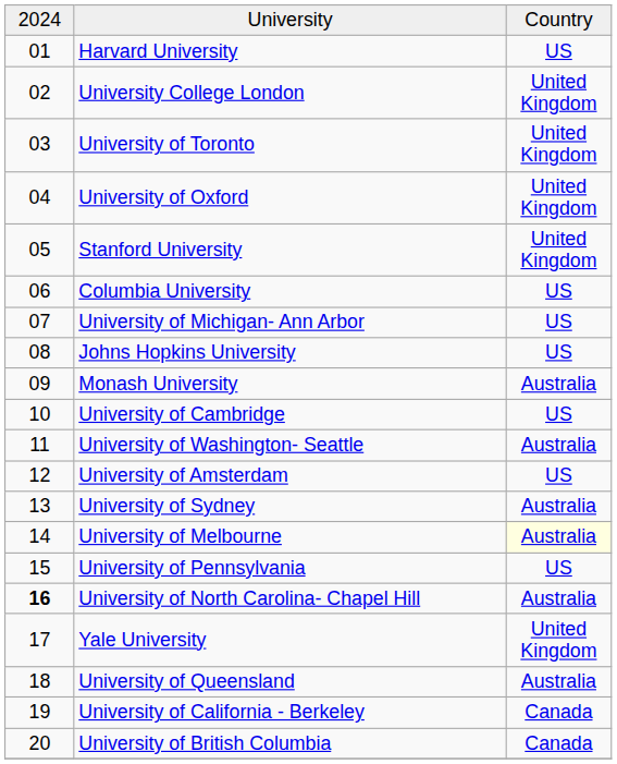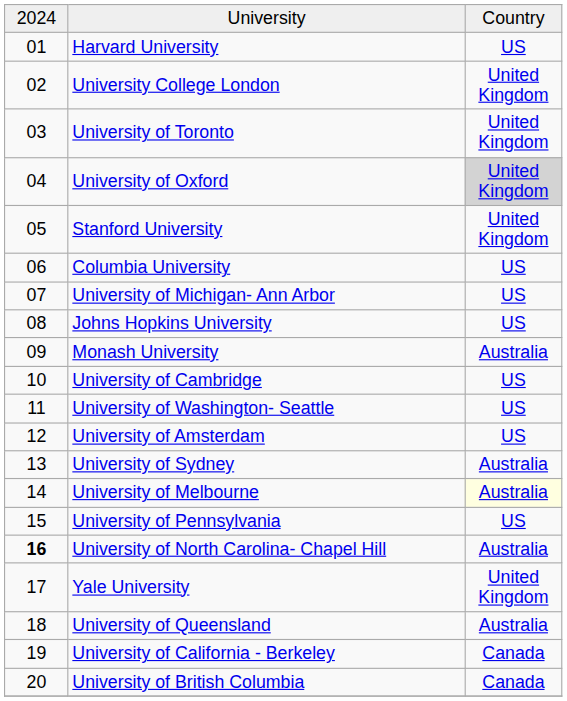University of Oxford | column 3: no background -> lightgrey background
University of Washington- Seattle | column 3: Australia -> US
